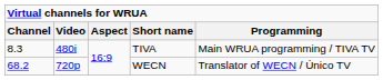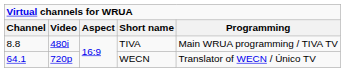TIVA | Channel: 8.3 -> 8.8
WECN | Channel: 68.2 -> 64.1
